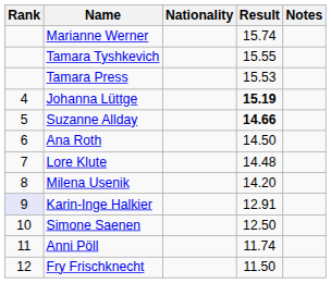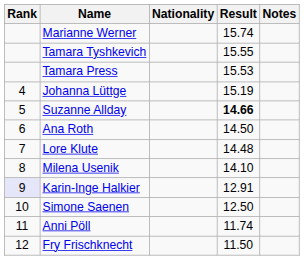Johanna Lüttge | Result: bold -> normal
Milena Usenik | Result: 14.20 -> 14.10
